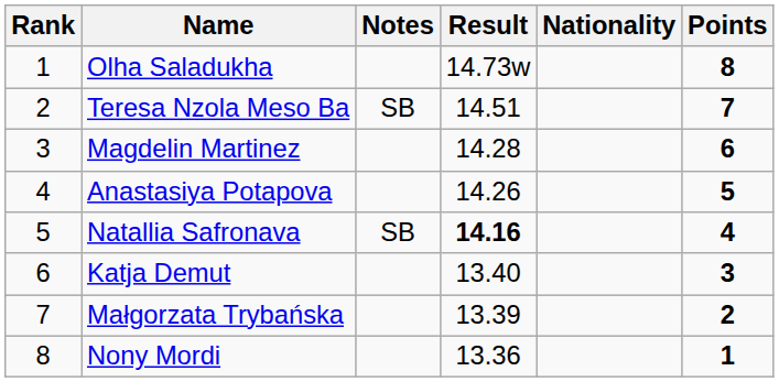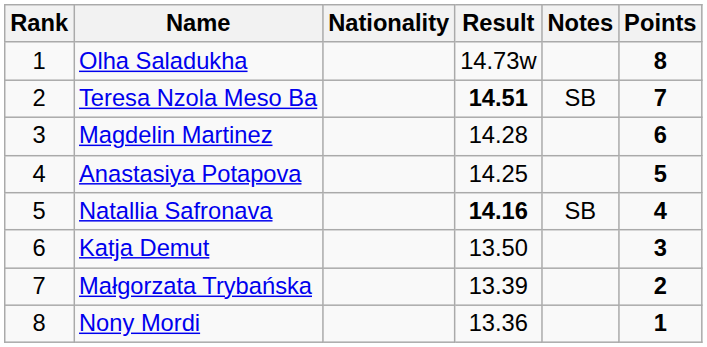columns swapped: Nationality <-> Notes
Teresa Nzola Meso Ba | Result: normal -> bold
Anastasiya Potapova | Result: 14.26 -> 14.25
Katja Demut | Result: 13.40 -> 13.50
